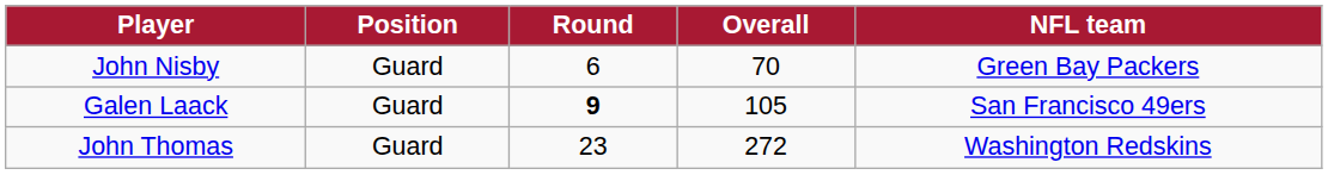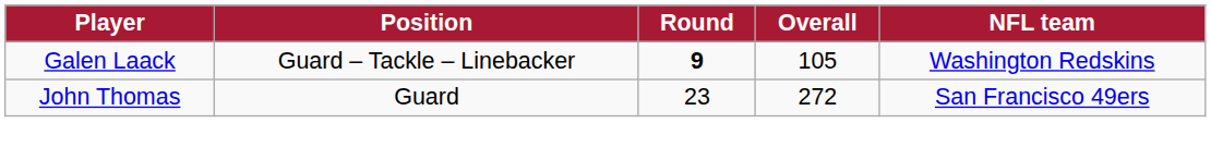- row: John Nisby | Guard | 6 | 70 | Green Bay Packers
Galen Laack | Position: Guard -> Guard – Tackle – Linebacker
Galen Laack | NFL team: San Francisco 49ers -> Washington Redskins
John Thomas | NFL team: Washington Redskins -> San Francisco 49ers
